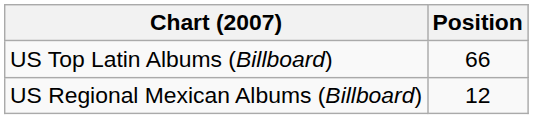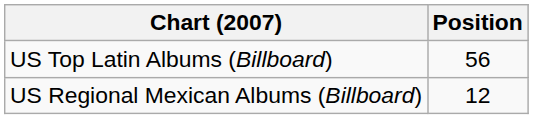US Top Latin Albums (Billboard) | Position: 66 -> 56
